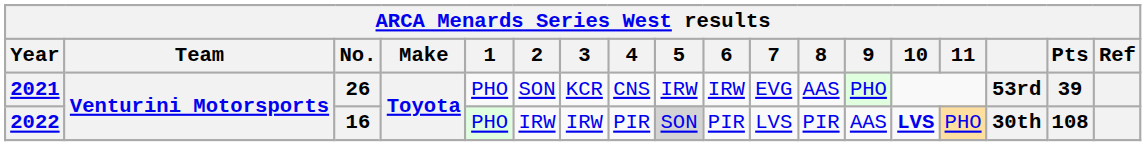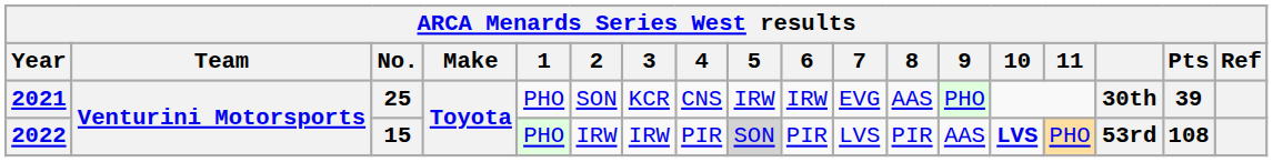2021 | No.: 26 -> 25
2021 | column 16: 53rd -> 30th
2022 | No.: 16 -> 15
2022 | column 16: 30th -> 53rd
